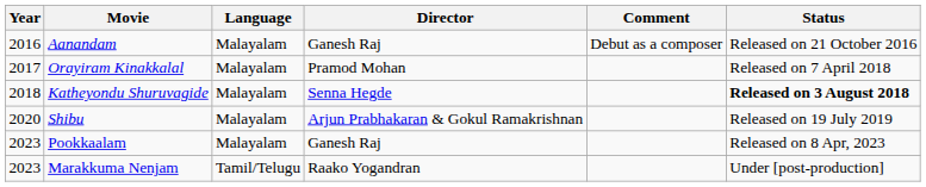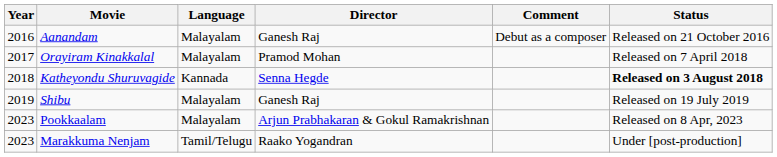Katheyondu Shuruvagide | Language: Malayalam -> Kannada
Shibu | Year: 2020 -> 2019
Shibu | Director: Arjun Prabhakaran & Gokul Ramakrishnan -> Ganesh Raj
Pookkaalam | Director: Ganesh Raj -> Arjun Prabhakaran & Gokul Ramakrishnan
